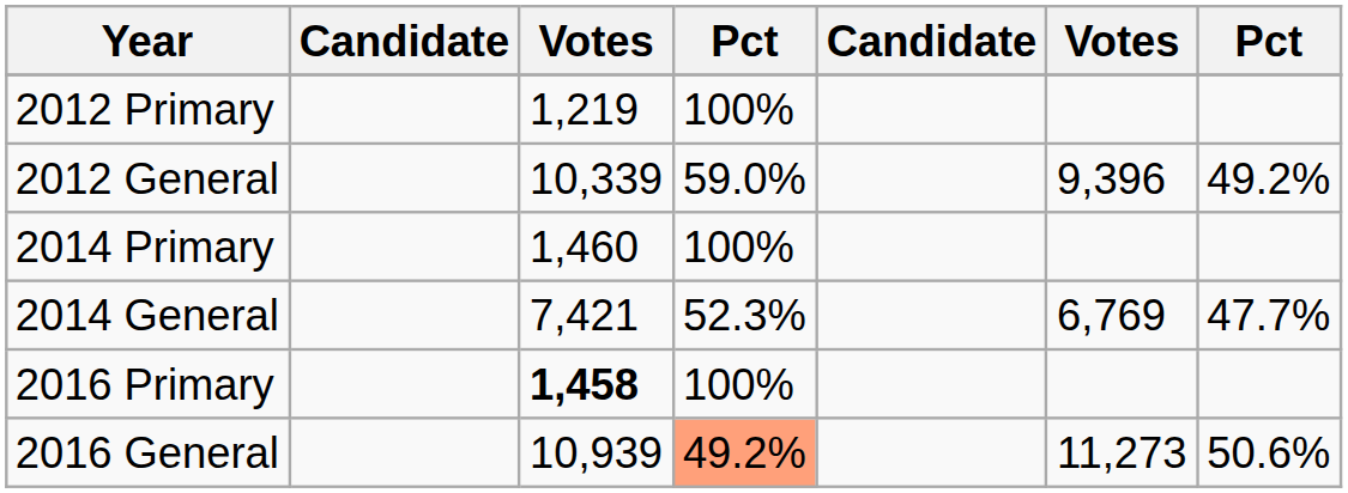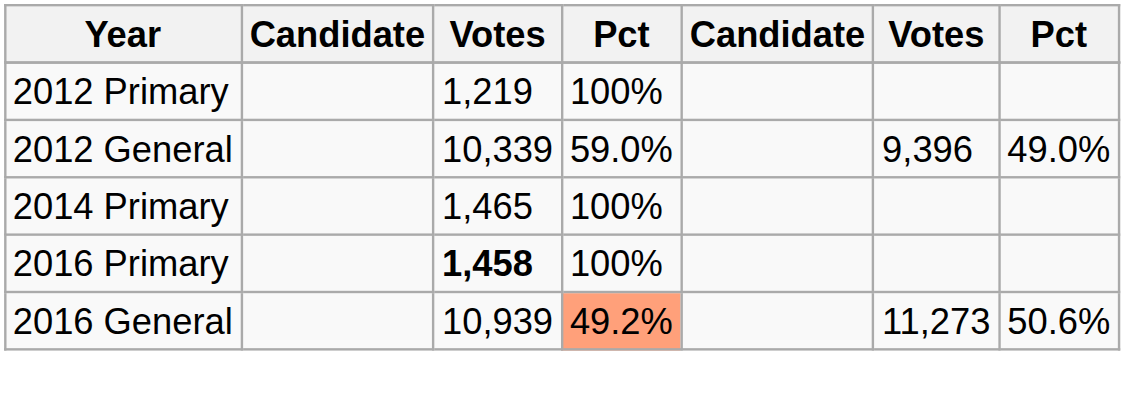2012 General | column 7: 49.2% -> 49.0%
2014 Primary | column 3: 1,460 -> 1,465
- row: 2014 General | 7,421 | 52.3% | 6,769 | 47.7%
